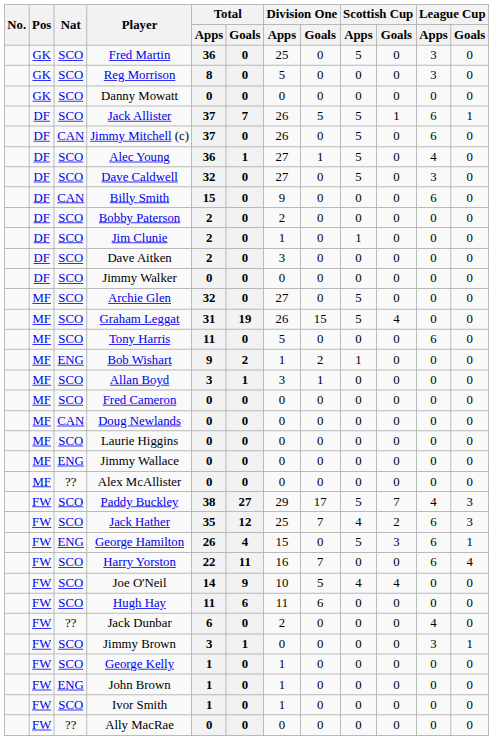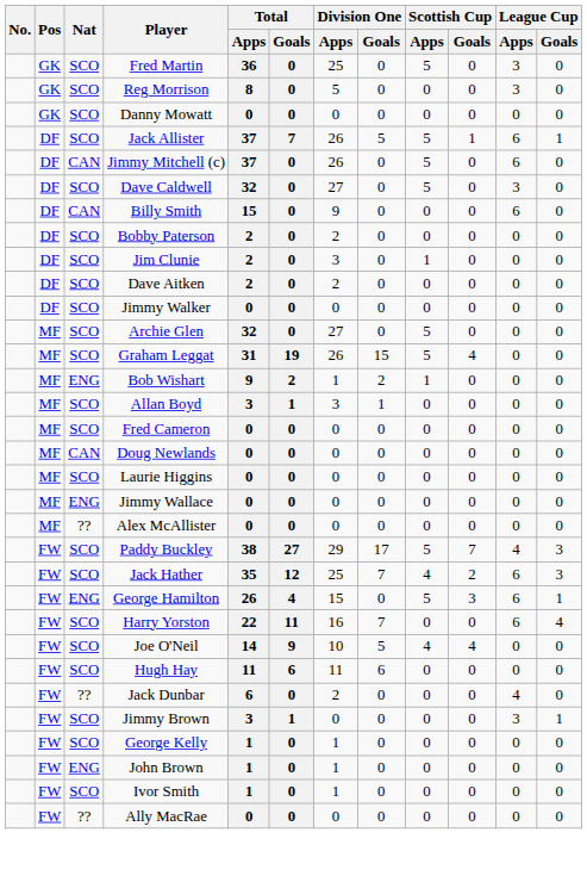- row: DF | SCO | Alec Young | 36 | 1 | 27 | 1 | 5 | 0 | 4 | 0
Jim Clunie | Division One / Apps: 1 -> 3
Dave Aitken | Division One / Apps: 3 -> 2
- row: MF | SCO | Tony Harris | 11 | 0 | 5 | 0 | 0 | 0 | 6 | 0
